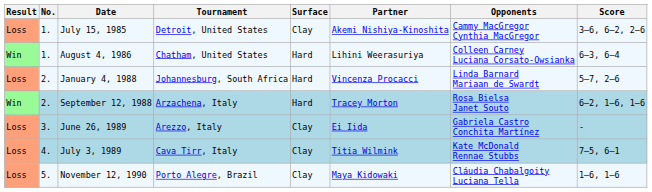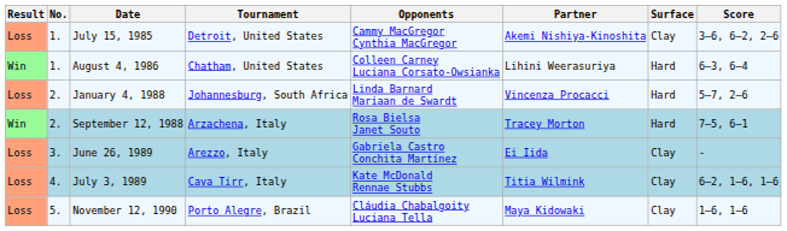columns swapped: Surface <-> Opponents
September 12, 1988 | Score: 6–2, 1–6, 1–6 -> 7–5, 6–1
July 3, 1989 | Score: 7–5, 6–1 -> 6–2, 1–6, 1–6
